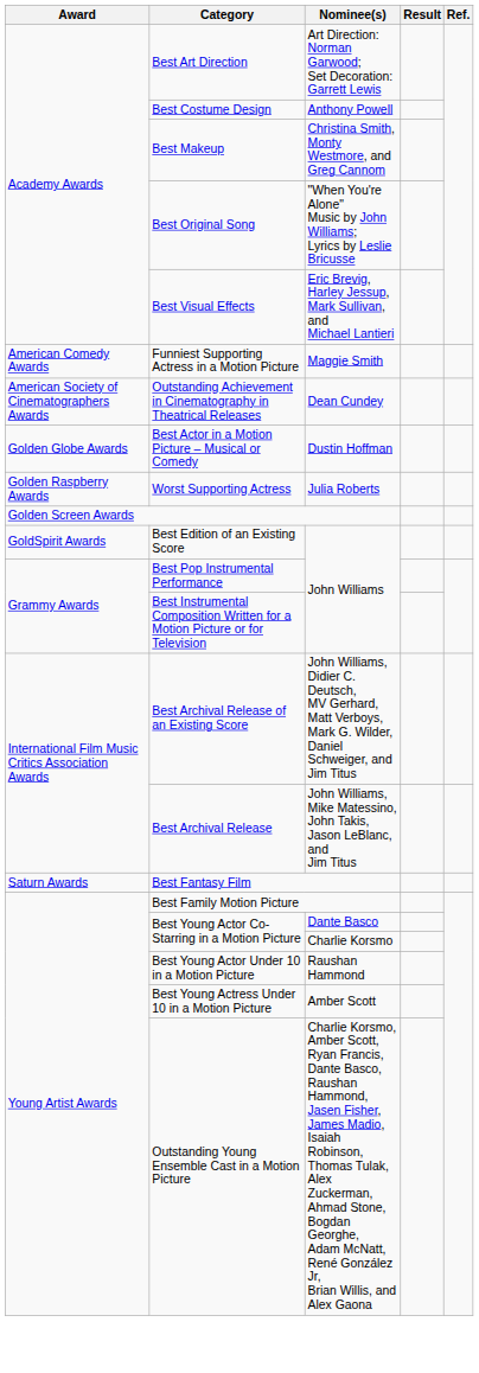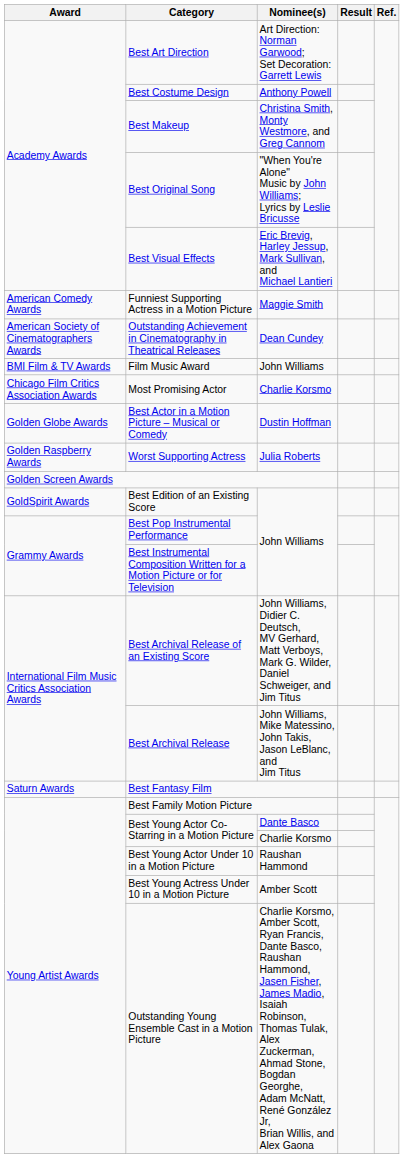+ row: BMI Film & TV Awards | Film Music Award | John Williams
+ row: Chicago Film Critics Association Awards | Most Promising Actor | Charlie Korsmo
